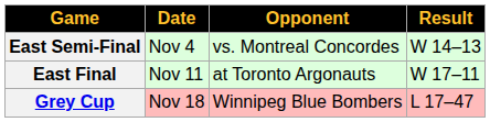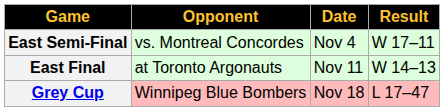columns swapped: Date <-> Opponent
East Semi-Final | Result: W 14–13 -> W 17–11
East Final | Result: W 17–11 -> W 14–13
